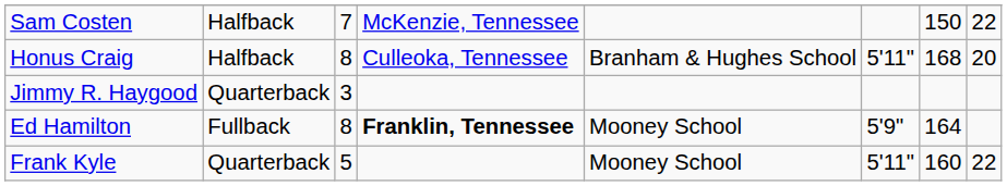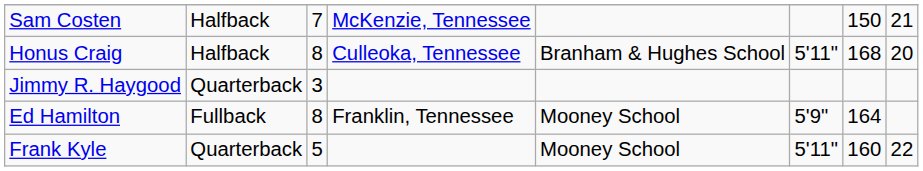Sam Costen | column 8: 22 -> 21
Ed Hamilton | column 4: bold -> normal
